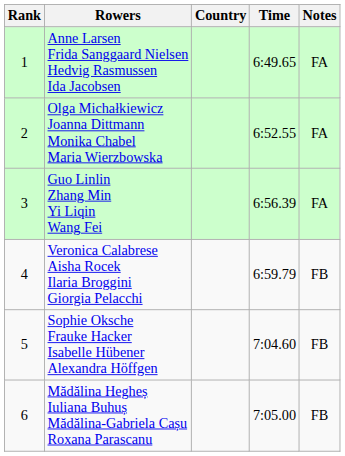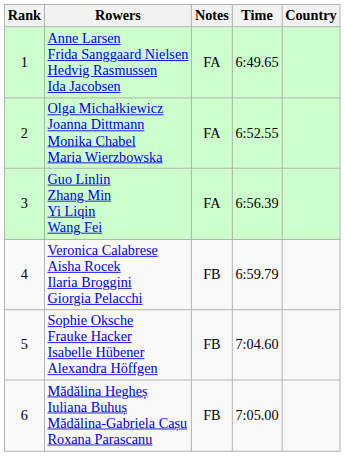columns swapped: Country <-> Notes
